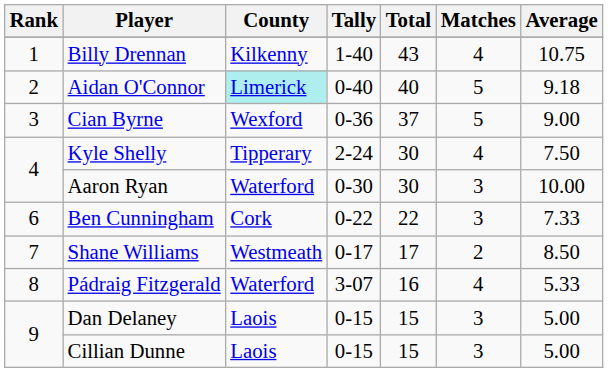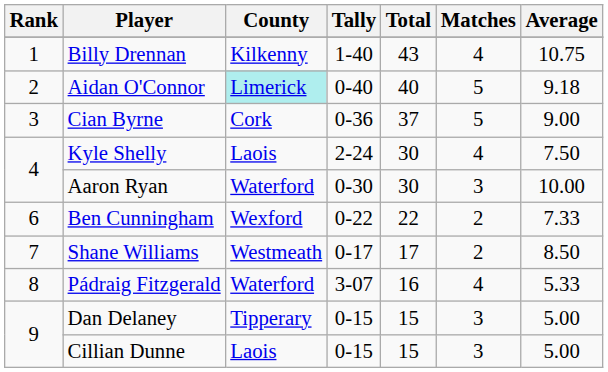Cian Byrne | County: Wexford -> Cork
Kyle Shelly | County: Tipperary -> Laois
Ben Cunningham | County: Cork -> Wexford
Ben Cunningham | Matches: 3 -> 2
Dan Delaney | County: Laois -> Tipperary
